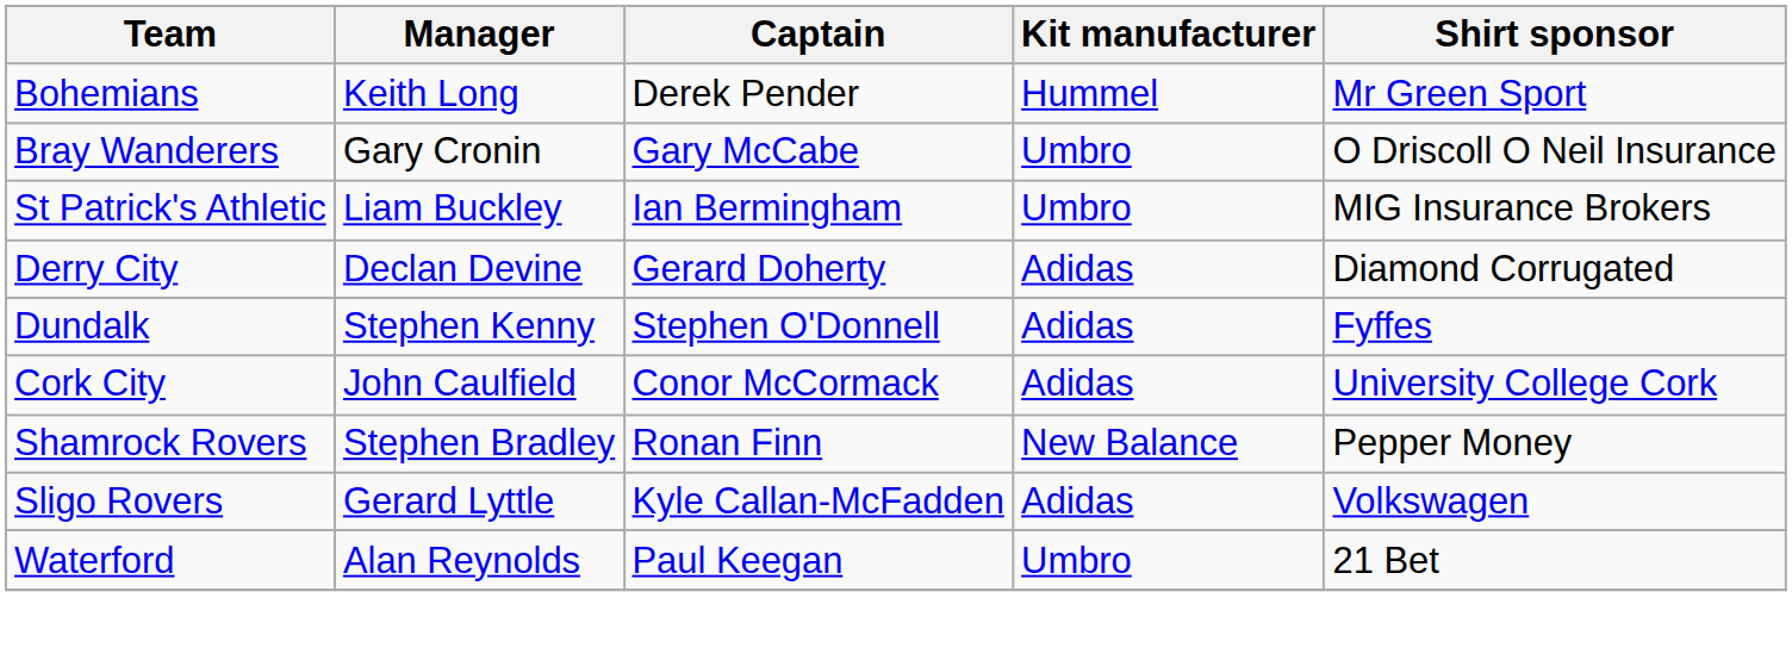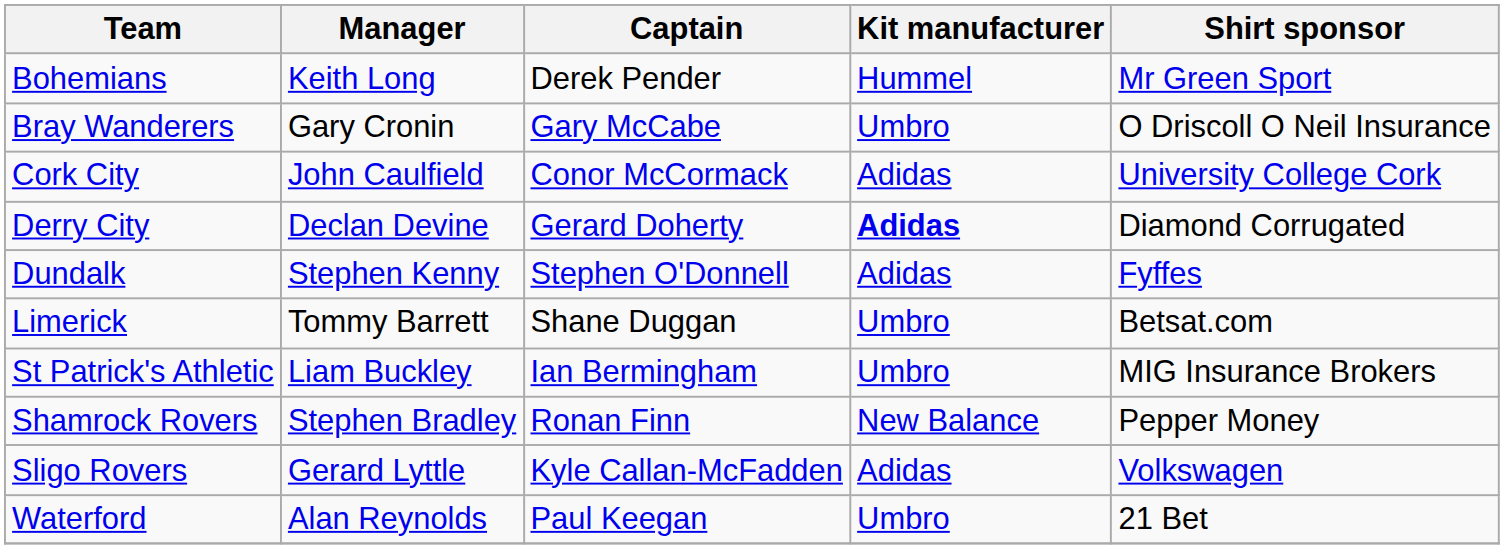rows swapped: Cork City <-> St Patrick's Athletic
Derry City | Kit manufacturer: normal -> bold
+ row: Limerick | Tommy Barrett | Shane Duggan | Umbro | Betsat.com
